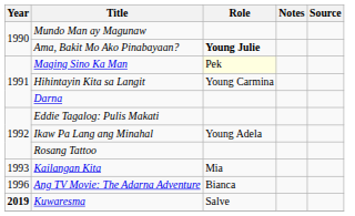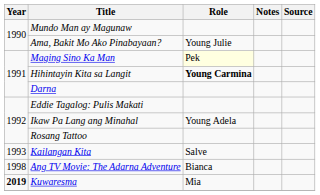Ama, Bakit Mo Ako Pinabayaan? | Role: bold -> normal
Hihintayin Kita sa Langit | Role: normal -> bold
Kailangan Kita | Role: Mia -> Salve
Ang TV Movie: The Adarna Adventure | Year: 1996 -> 1998
Kuwaresma | Role: Salve -> Mia
